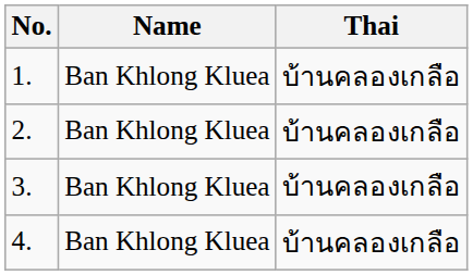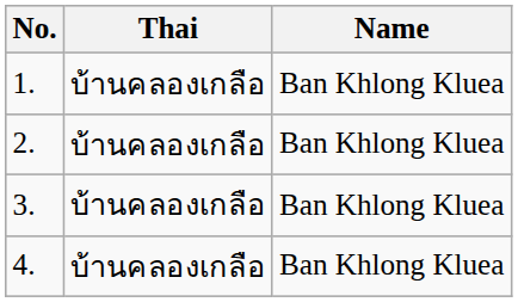columns swapped: Name <-> Thai
